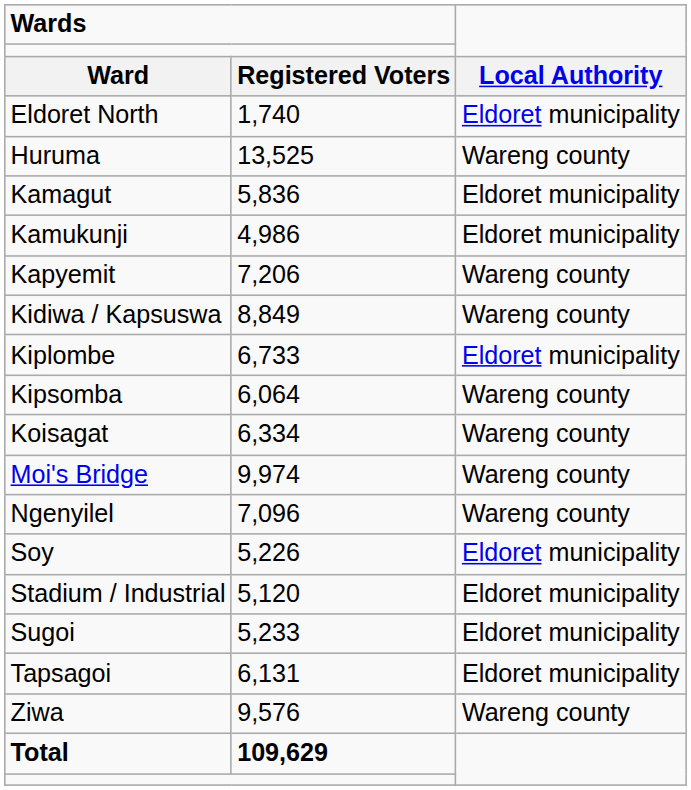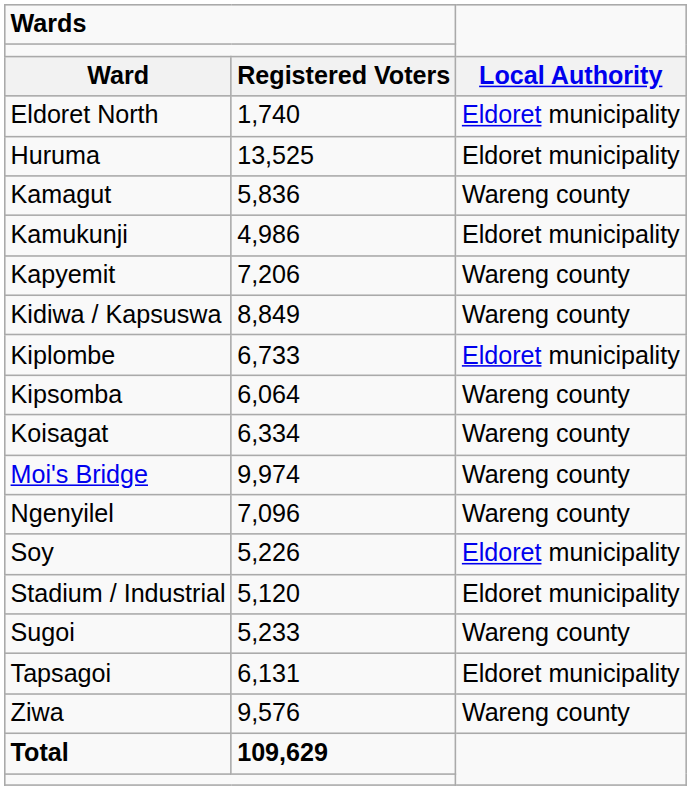Huruma | column 3: Wareng county -> Eldoret municipality
Kamagut | column 3: Eldoret municipality -> Wareng county
Sugoi | column 3: Eldoret municipality -> Wareng county
